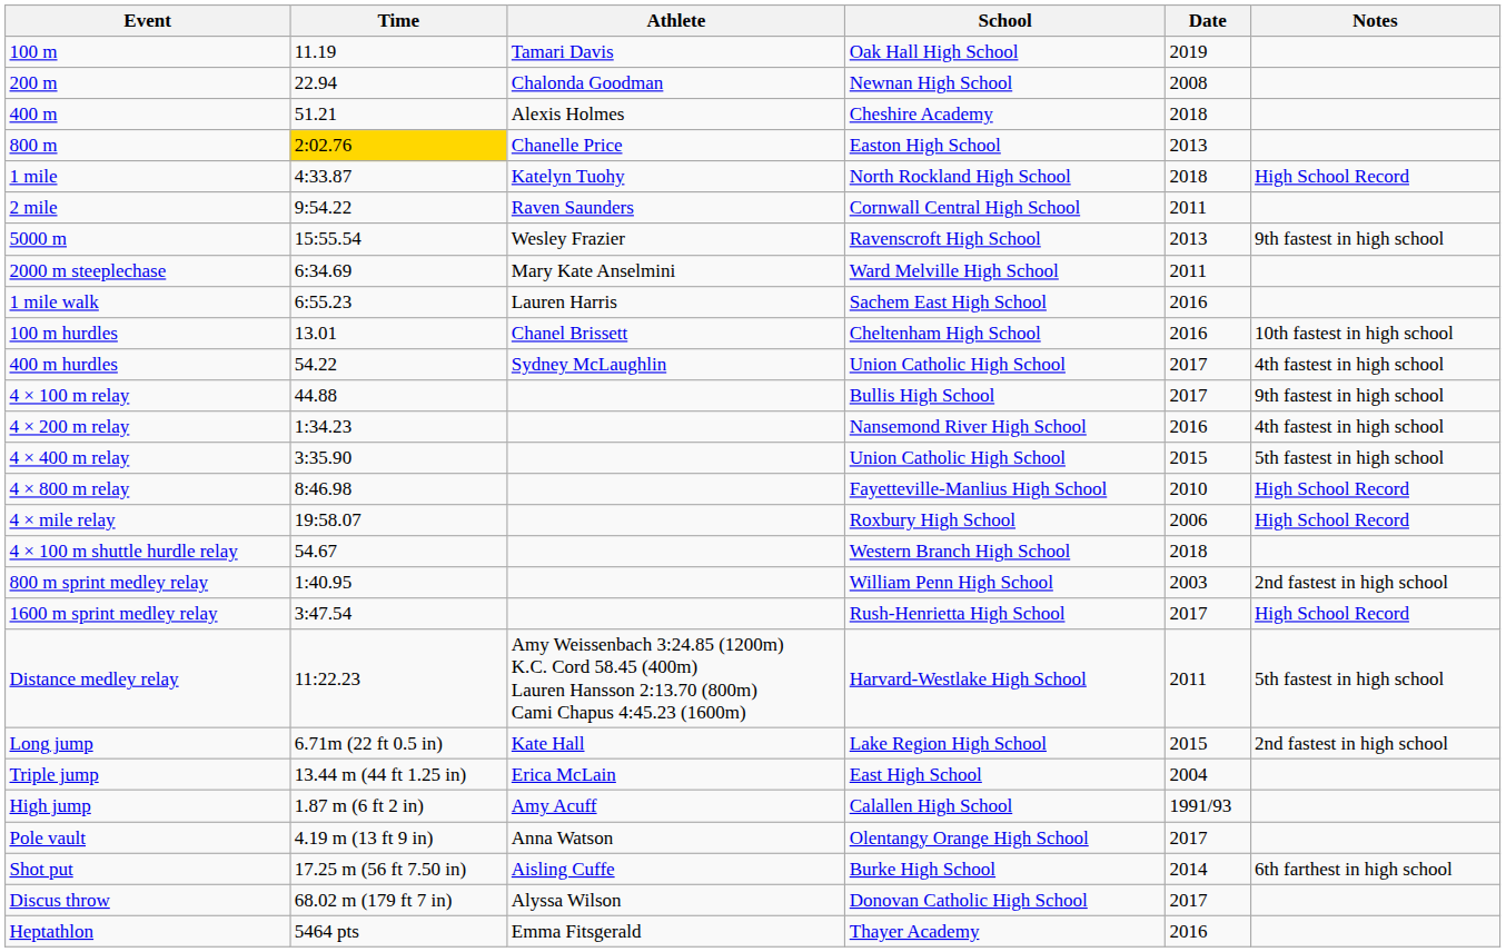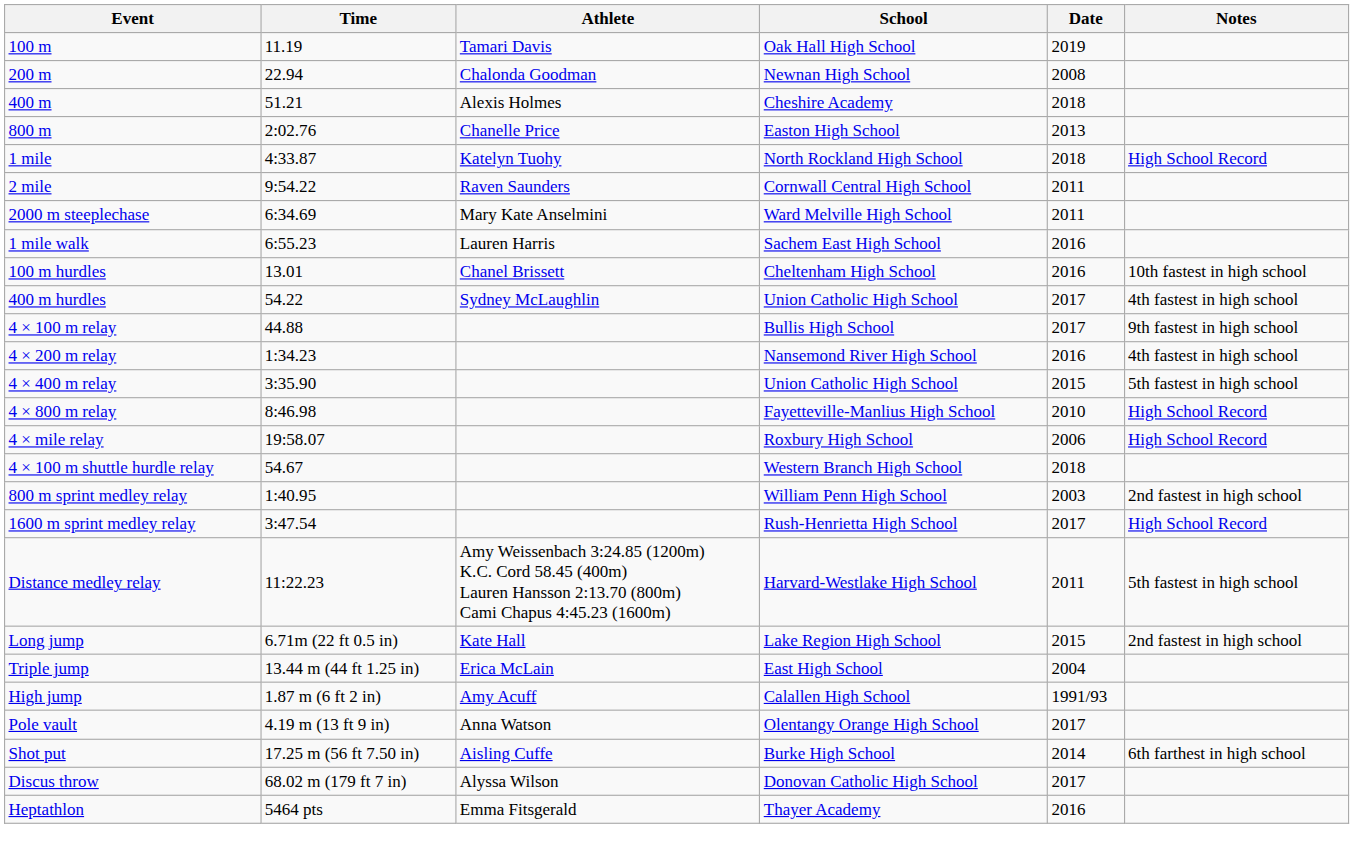800 m | Time: gold background -> no background
- row: 5000 m | 15:55.54 | Wesley Frazier | Ravenscroft High School | 2013 | 9th fastest in high school
